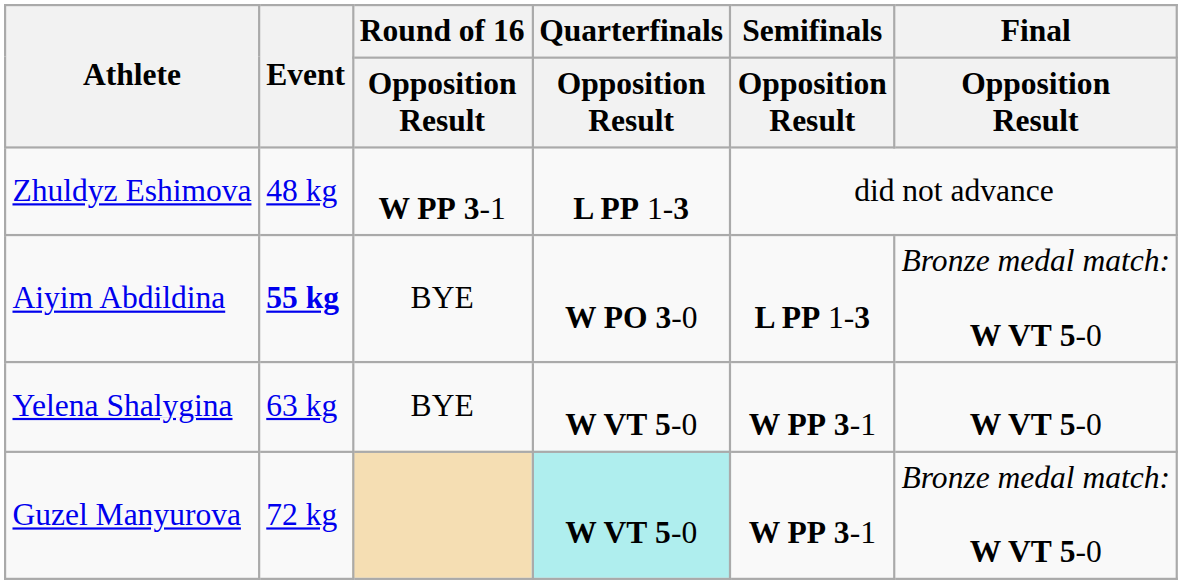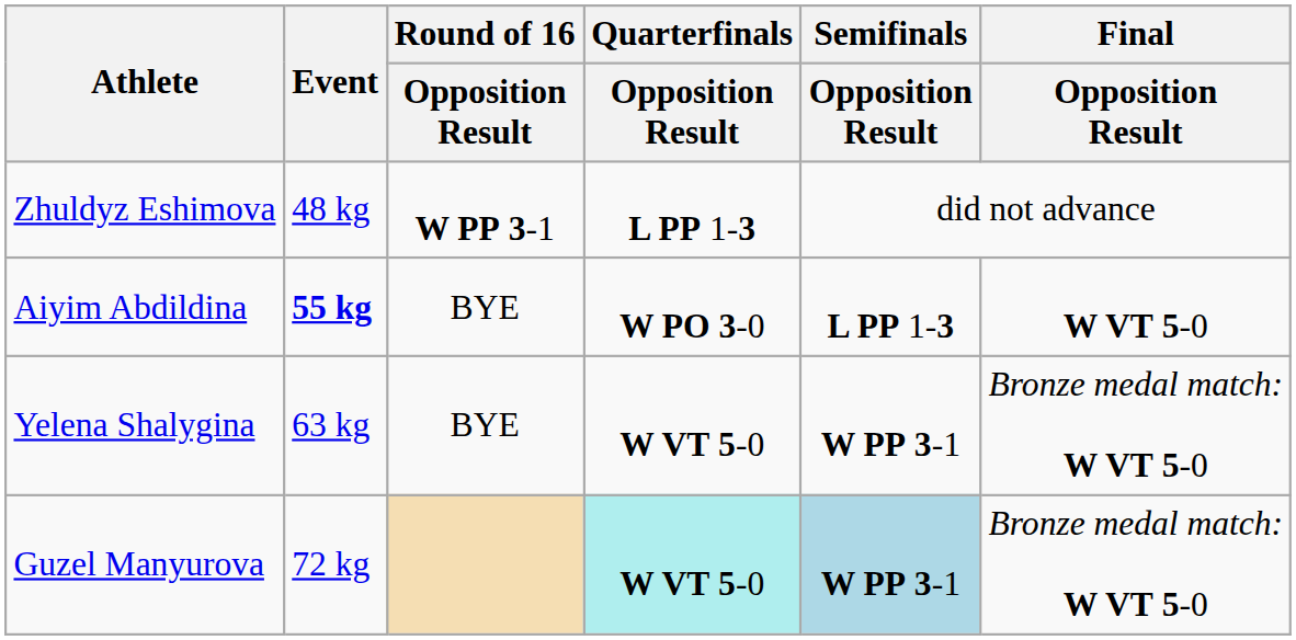Aiyim Abdildina | Final / Opposition Result: Bronze medal match: W VT 5-0 -> W VT 5-0
Yelena Shalygina | Final / Opposition Result: W VT 5-0 -> Bronze medal match: W VT 5-0
Guzel Manyurova | Semifinals / Opposition Result: no background -> lightblue background
